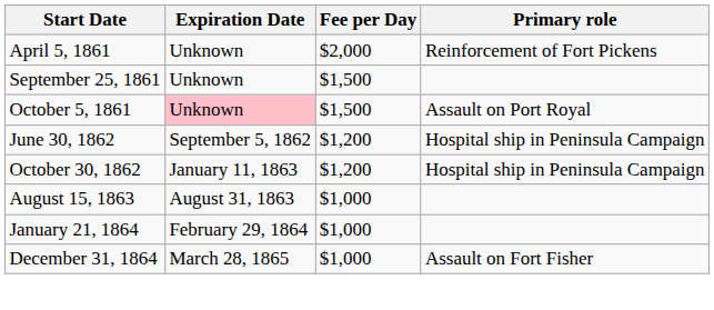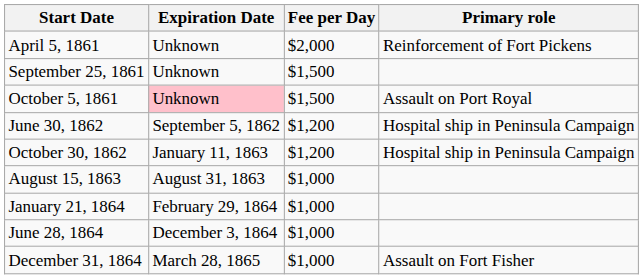+ row: June 28, 1864 | December 3, 1864 | $1,000
